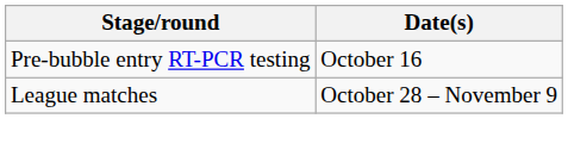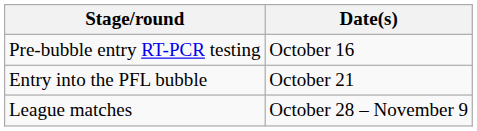+ row: Entry into the PFL bubble | October 21
